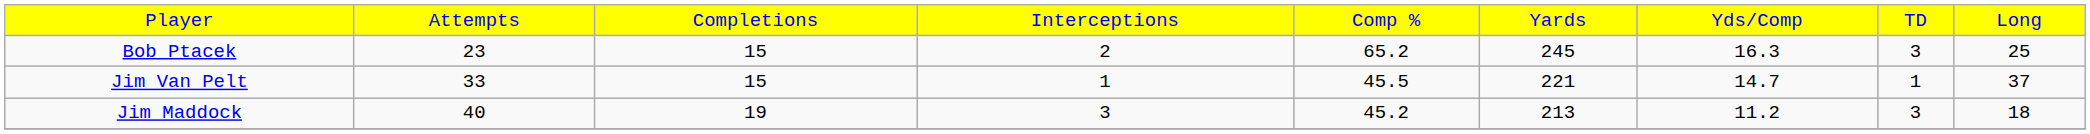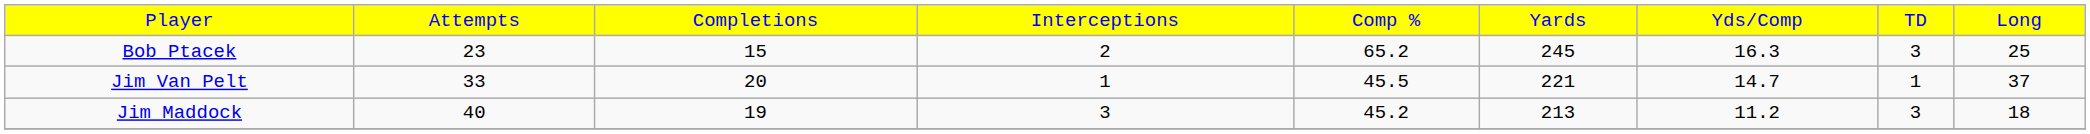Jim Van Pelt | column 3: 15 -> 20
